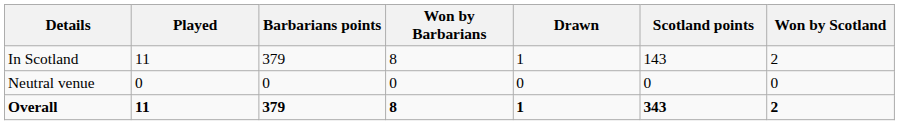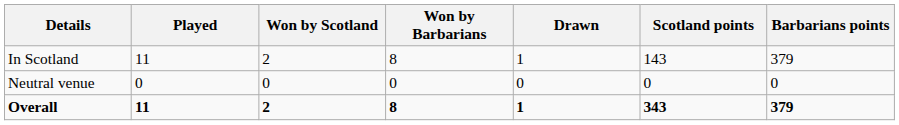columns swapped: Won by Scotland <-> Barbarians points
